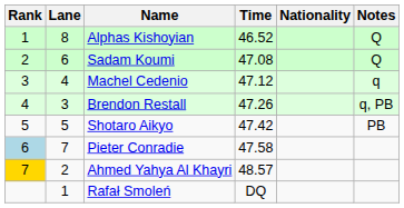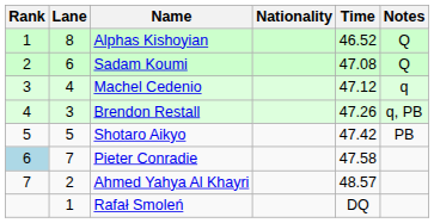columns swapped: Nationality <-> Time
Ahmed Yahya Al Khayri | Rank: gold background -> no background
